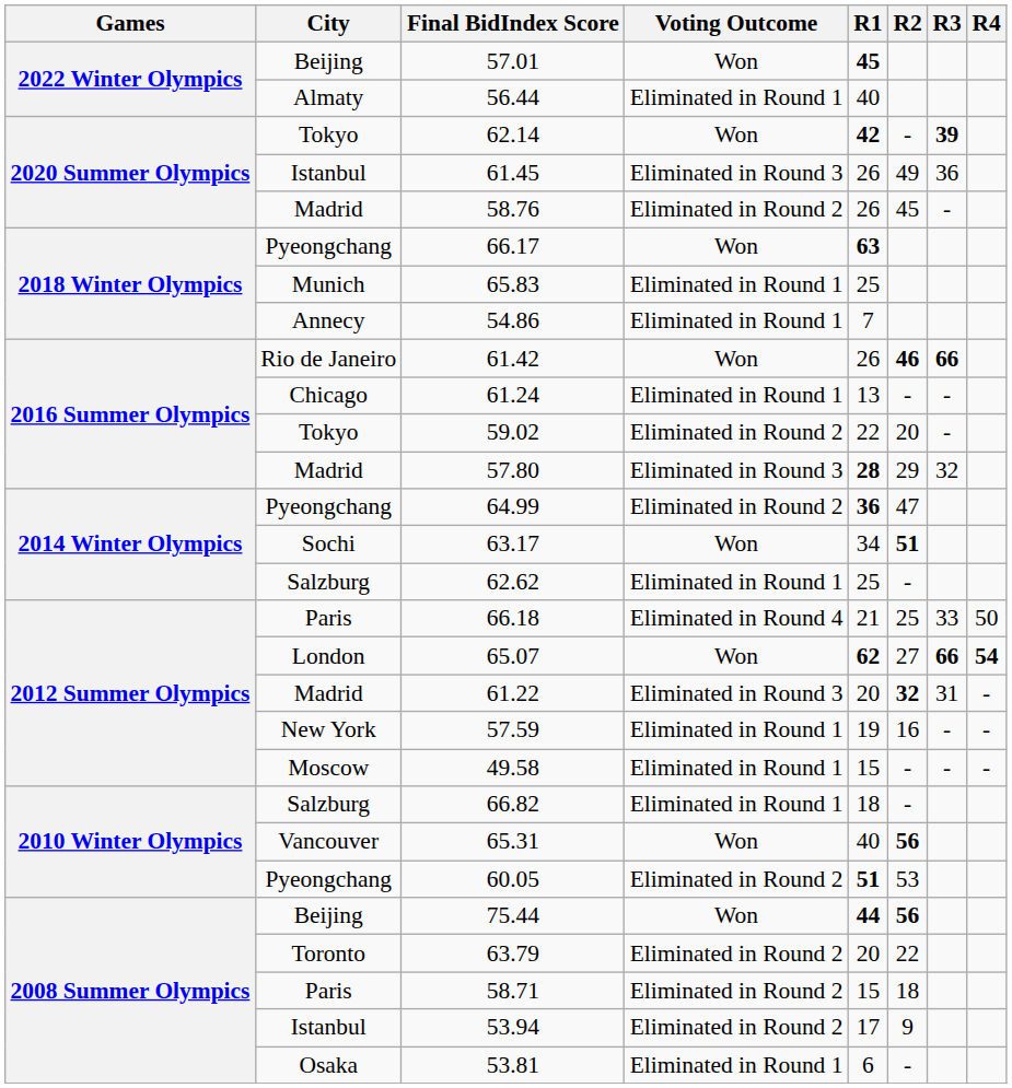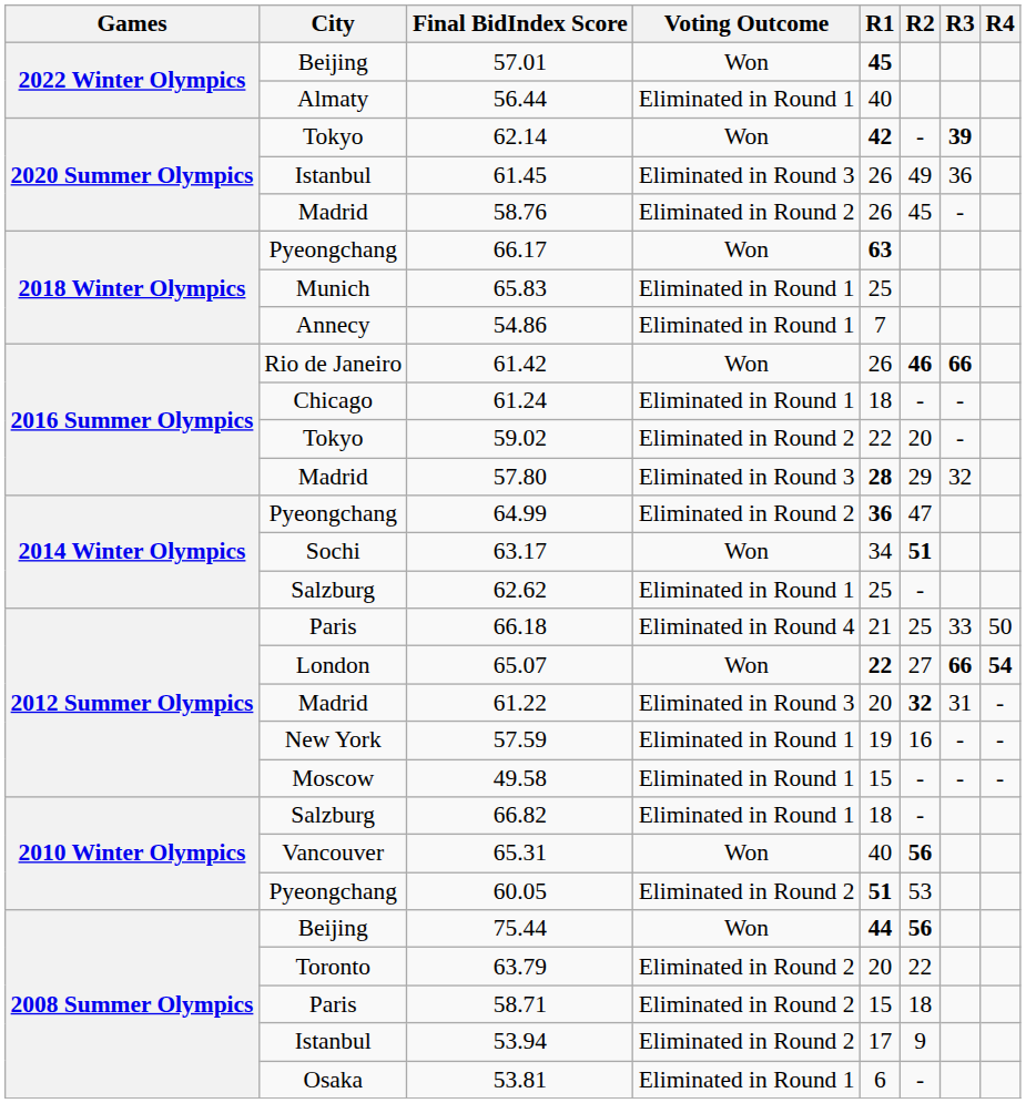61.24 | R1: 13 -> 18
65.07 | R1: 62 -> 22
